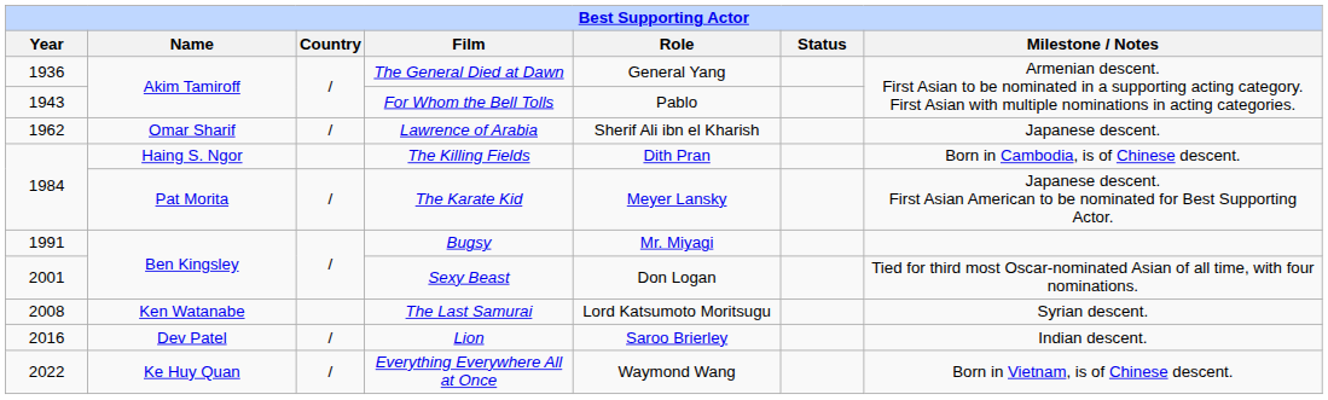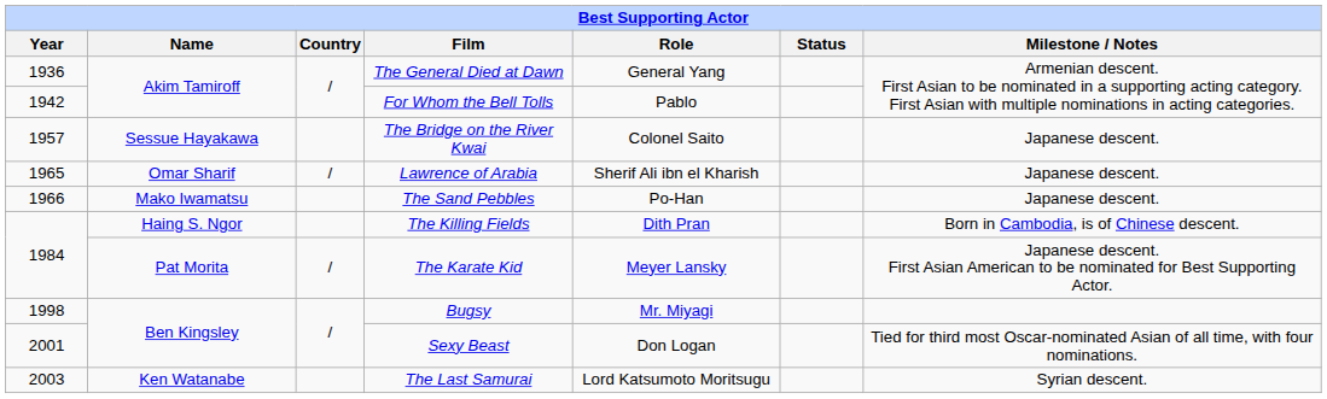For Whom the Bell Tolls | Year: 1943 -> 1942
+ row: 1957 | Sessue Hayakawa | The Bridge on the River Kwai | Colonel Saito | Japanese descent.
Lawrence of Arabia | Year: 1962 -> 1965
+ row: 1966 | Mako Iwamatsu | The Sand Pebbles | Po-Han | Japanese descent.
Bugsy | Year: 1991 -> 1998
The Last Samurai | Year: 2008 -> 2003
- row: 2016 | Dev Patel | / | Lion | Saroo Brierley | Indian descent.
- row: 2022 | Ke Huy Quan | / | Everything Everywhere All at Once | Waymond Wang | Born in Vietnam, is of Chinese descent.
